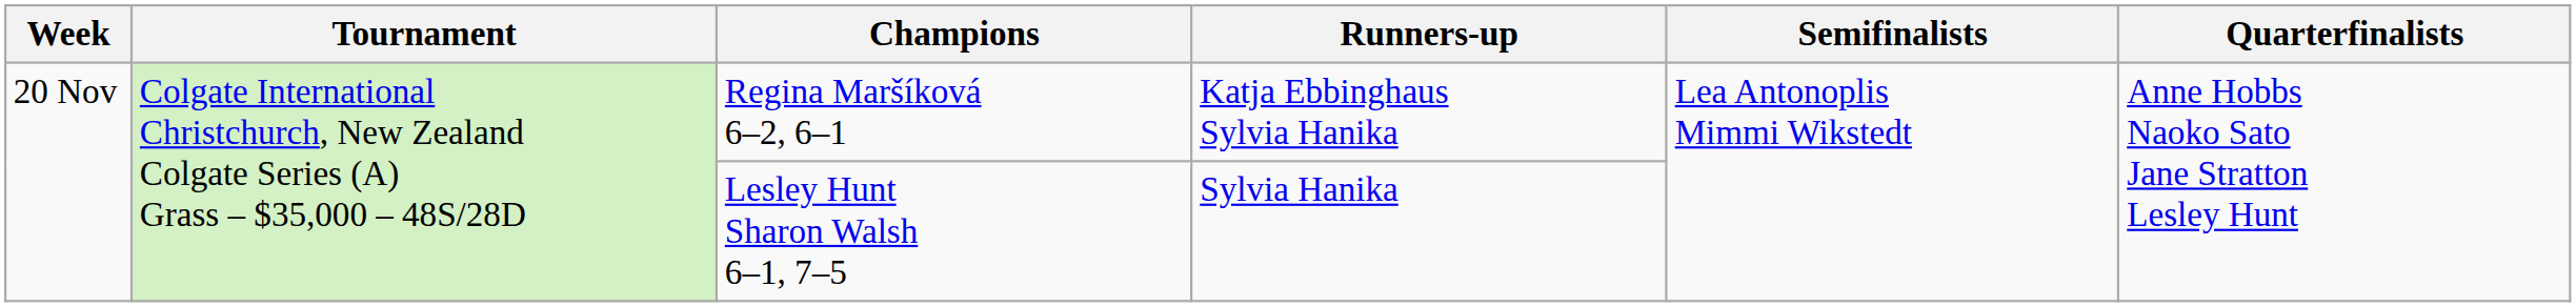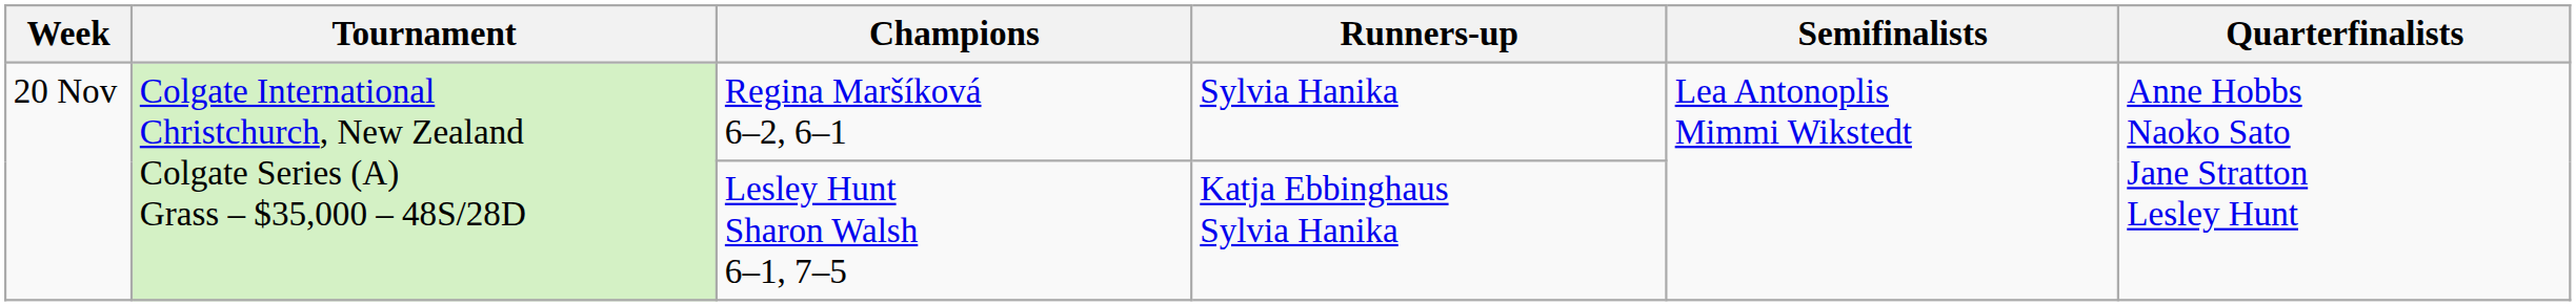Regina Maršíková 6–2, 6–1 | Runners-up: Katja Ebbinghaus Sylvia Hanika -> Sylvia Hanika
Lesley Hunt Sharon Walsh 6–1, 7–5 | Runners-up: Sylvia Hanika -> Katja Ebbinghaus Sylvia Hanika
